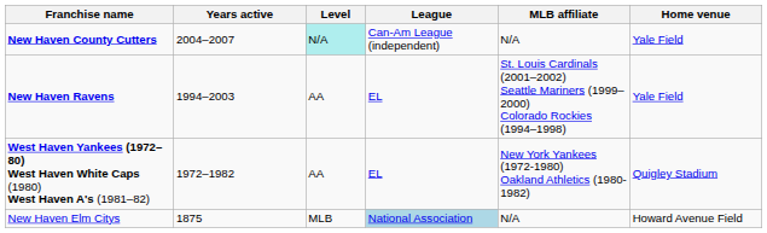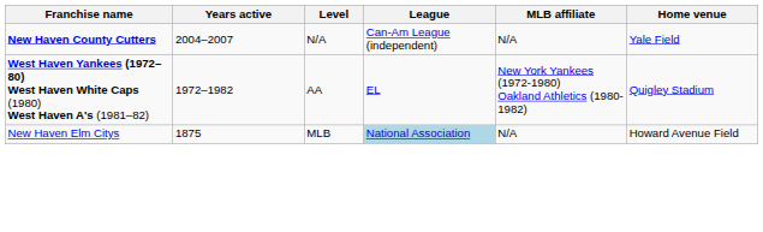New Haven County Cutters | Level: paleturquoise background -> no background
- row: New Haven Ravens | 1994–2003 | AA | EL | St. Louis Cardinals (2001–2002) Seattle Mariners (1999–2000) Colorado Rockies (1994–1998) | Yale Field
